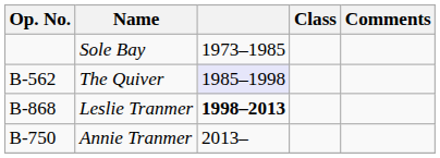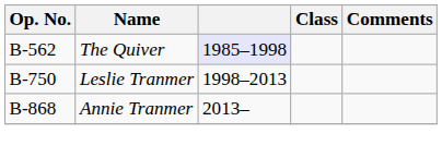- row: Sole Bay | 1973–1985
Leslie Tranmer | Op. No.: B-868 -> B-750
Leslie Tranmer | column 3: bold -> normal
Annie Tranmer | Op. No.: B-750 -> B-868
